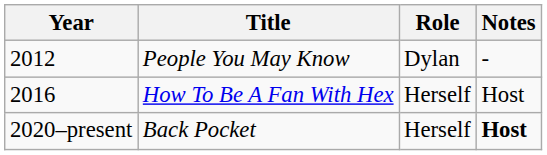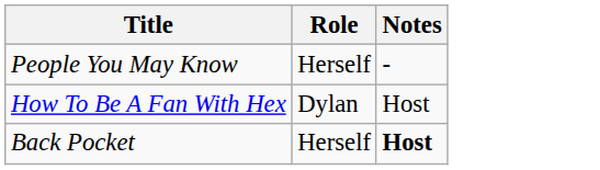- column: Year | 2012 | 2016 | 2020–present
People You May Know | Role: Dylan -> Herself
How To Be A Fan With Hex | Role: Herself -> Dylan
